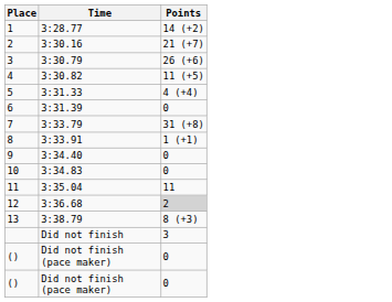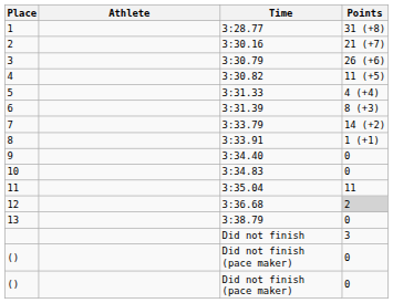+ column: Athlete
1 | Points: 14 (+2) -> 31 (+8)
6 | Points: 0 -> 8 (+3)
7 | Points: 31 (+8) -> 14 (+2)
13 | Points: 8 (+3) -> 0
